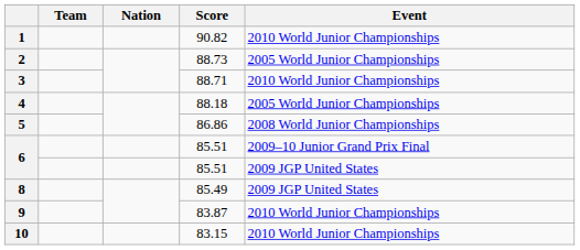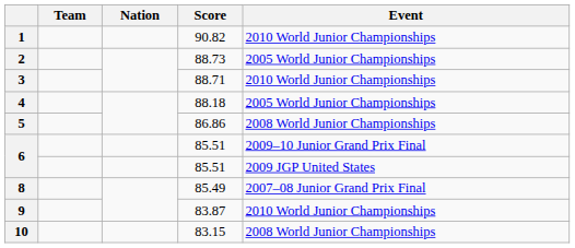8 | Event: 2009 JGP United States -> 2007–08 Junior Grand Prix Final
10 | Event: 2010 World Junior Championships -> 2008 World Junior Championships
